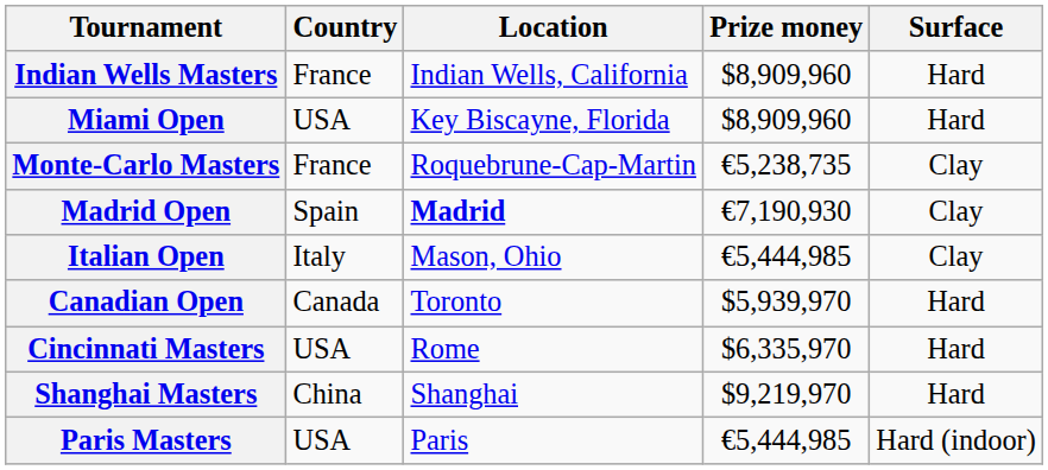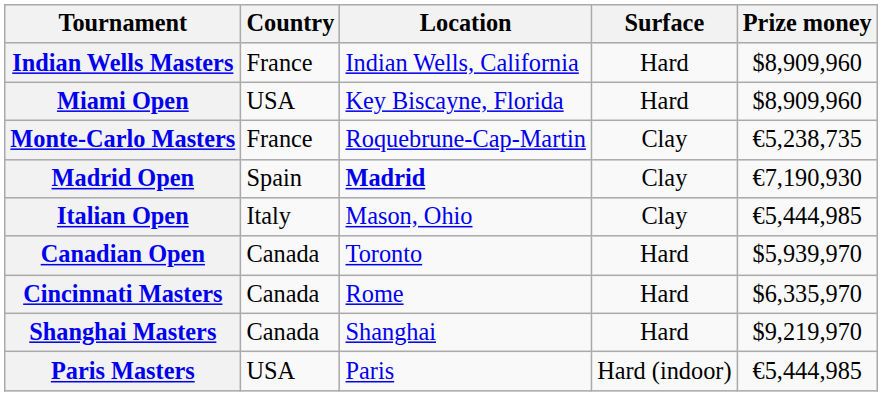columns swapped: Surface <-> Prize money
Cincinnati Masters | Country: USA -> Canada
Shanghai Masters | Country: China -> Canada
